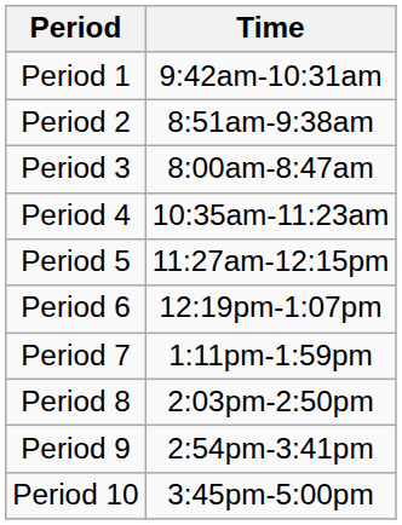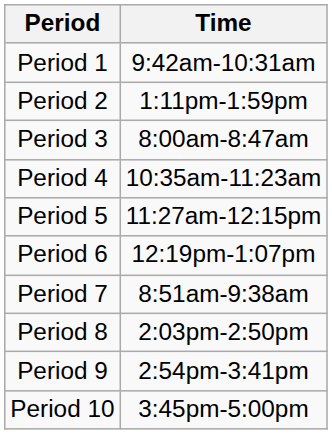Period 2 | Time: 8:51am-9:38am -> 1:11pm-1:59pm
Period 7 | Time: 1:11pm-1:59pm -> 8:51am-9:38am
